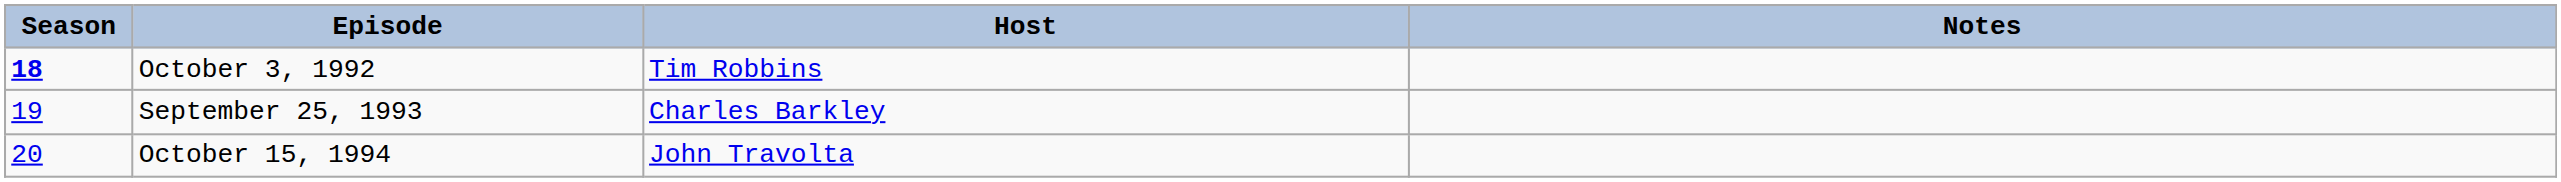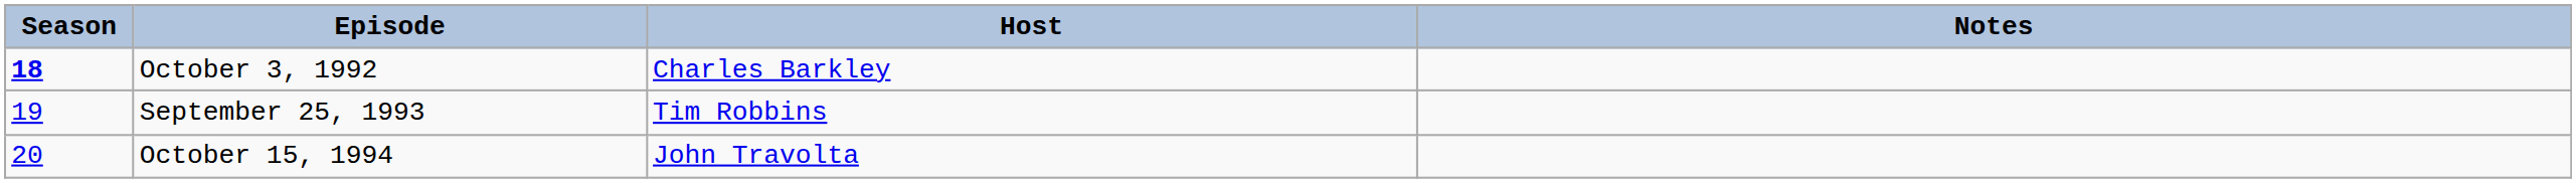October 3, 1992 | Host: Tim Robbins -> Charles Barkley
September 25, 1993 | Host: Charles Barkley -> Tim Robbins
